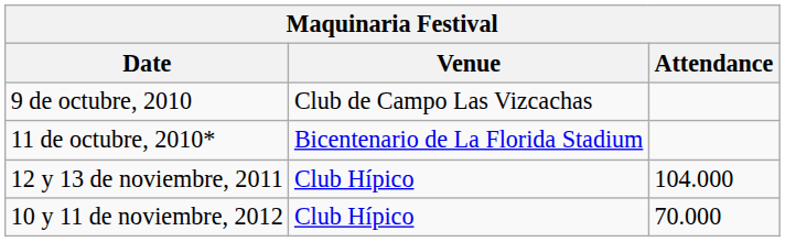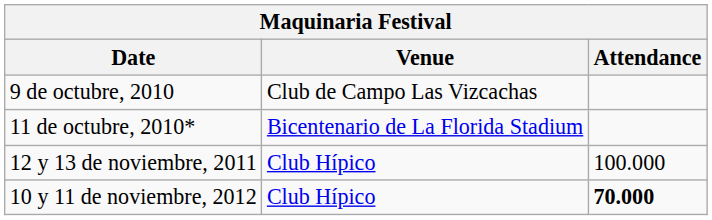12 y 13 de noviembre, 2011 | Attendance: 104.000 -> 100.000
10 y 11 de noviembre, 2012 | Attendance: normal -> bold
